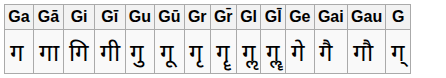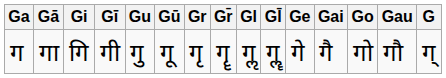+ column: Go | गो
